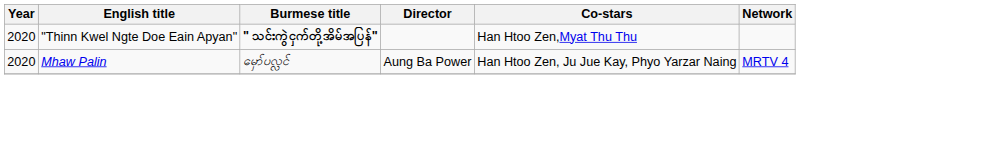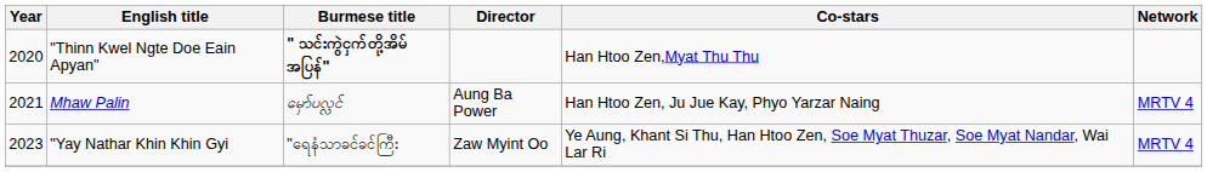Mhaw Palin | Year: 2020 -> 2021
+ row: 2023 | "Yay Nathar Khin Khin Gyi | "ရေနံသာခင်ခင်ကြီး | Zaw Myint Oo | Ye Aung, Khant Si Thu, Han Htoo Zen, Soe Myat Thuzar, Soe Myat Nandar, Wai Lar Ri | MRTV 4
